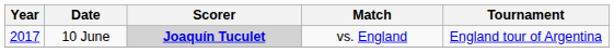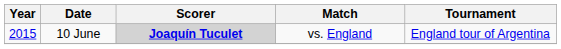10 June | Year: 2017 -> 2015
